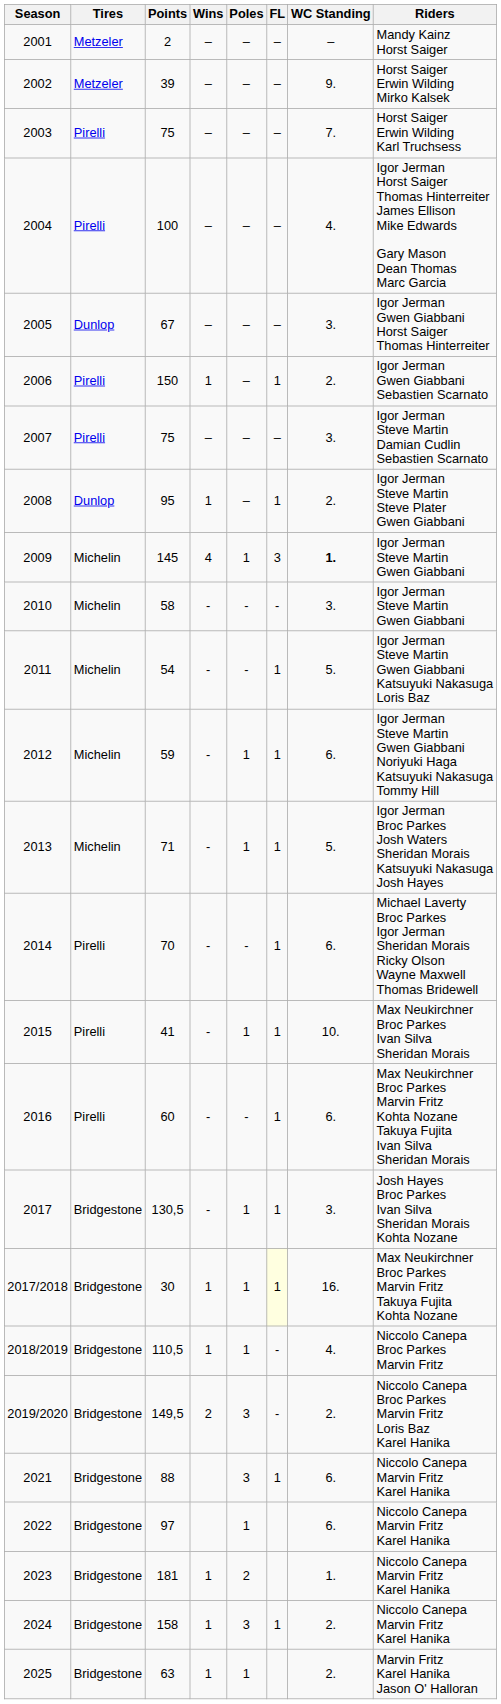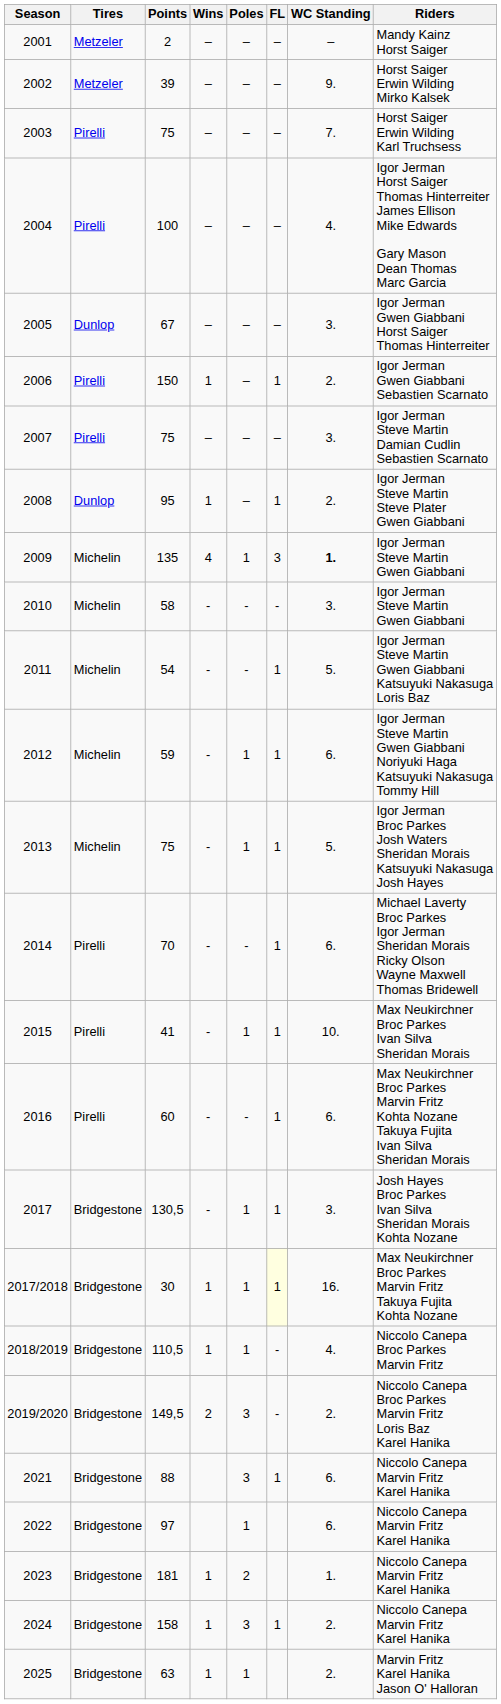2009 | Points: 145 -> 135
2013 | Points: 71 -> 75
